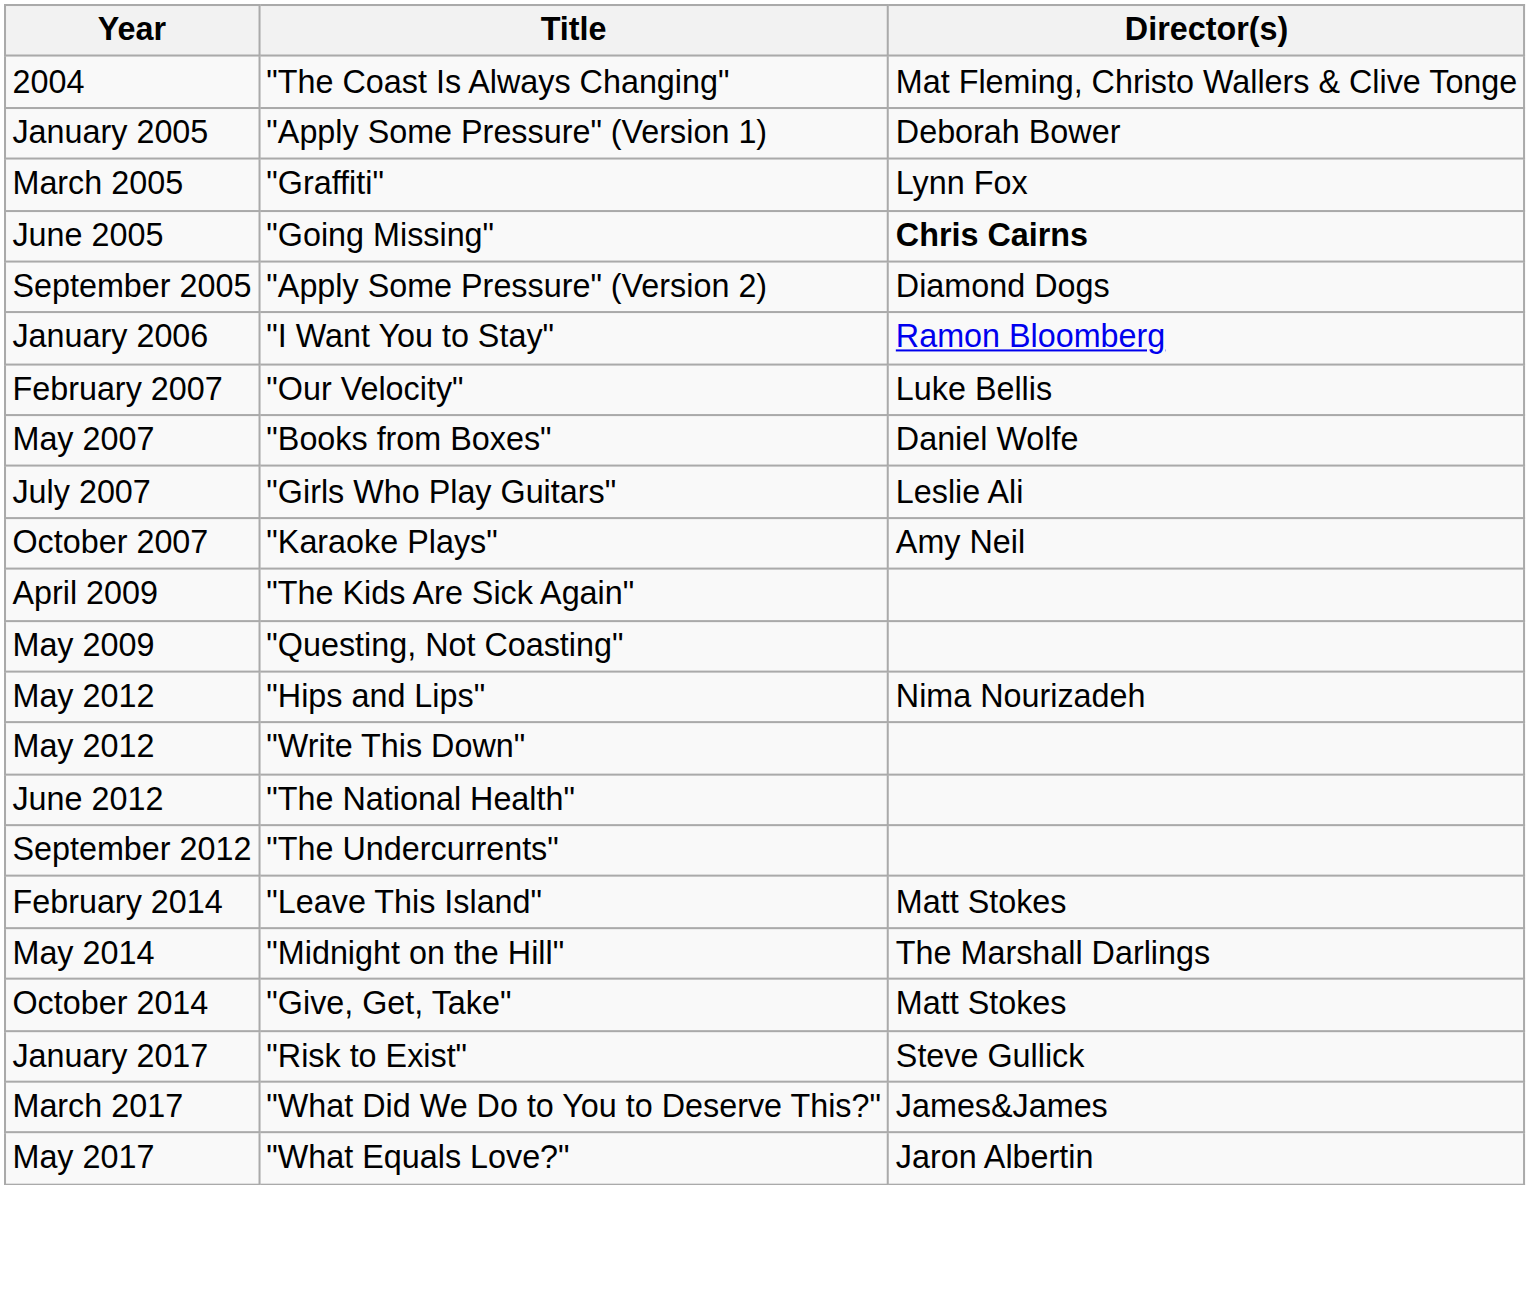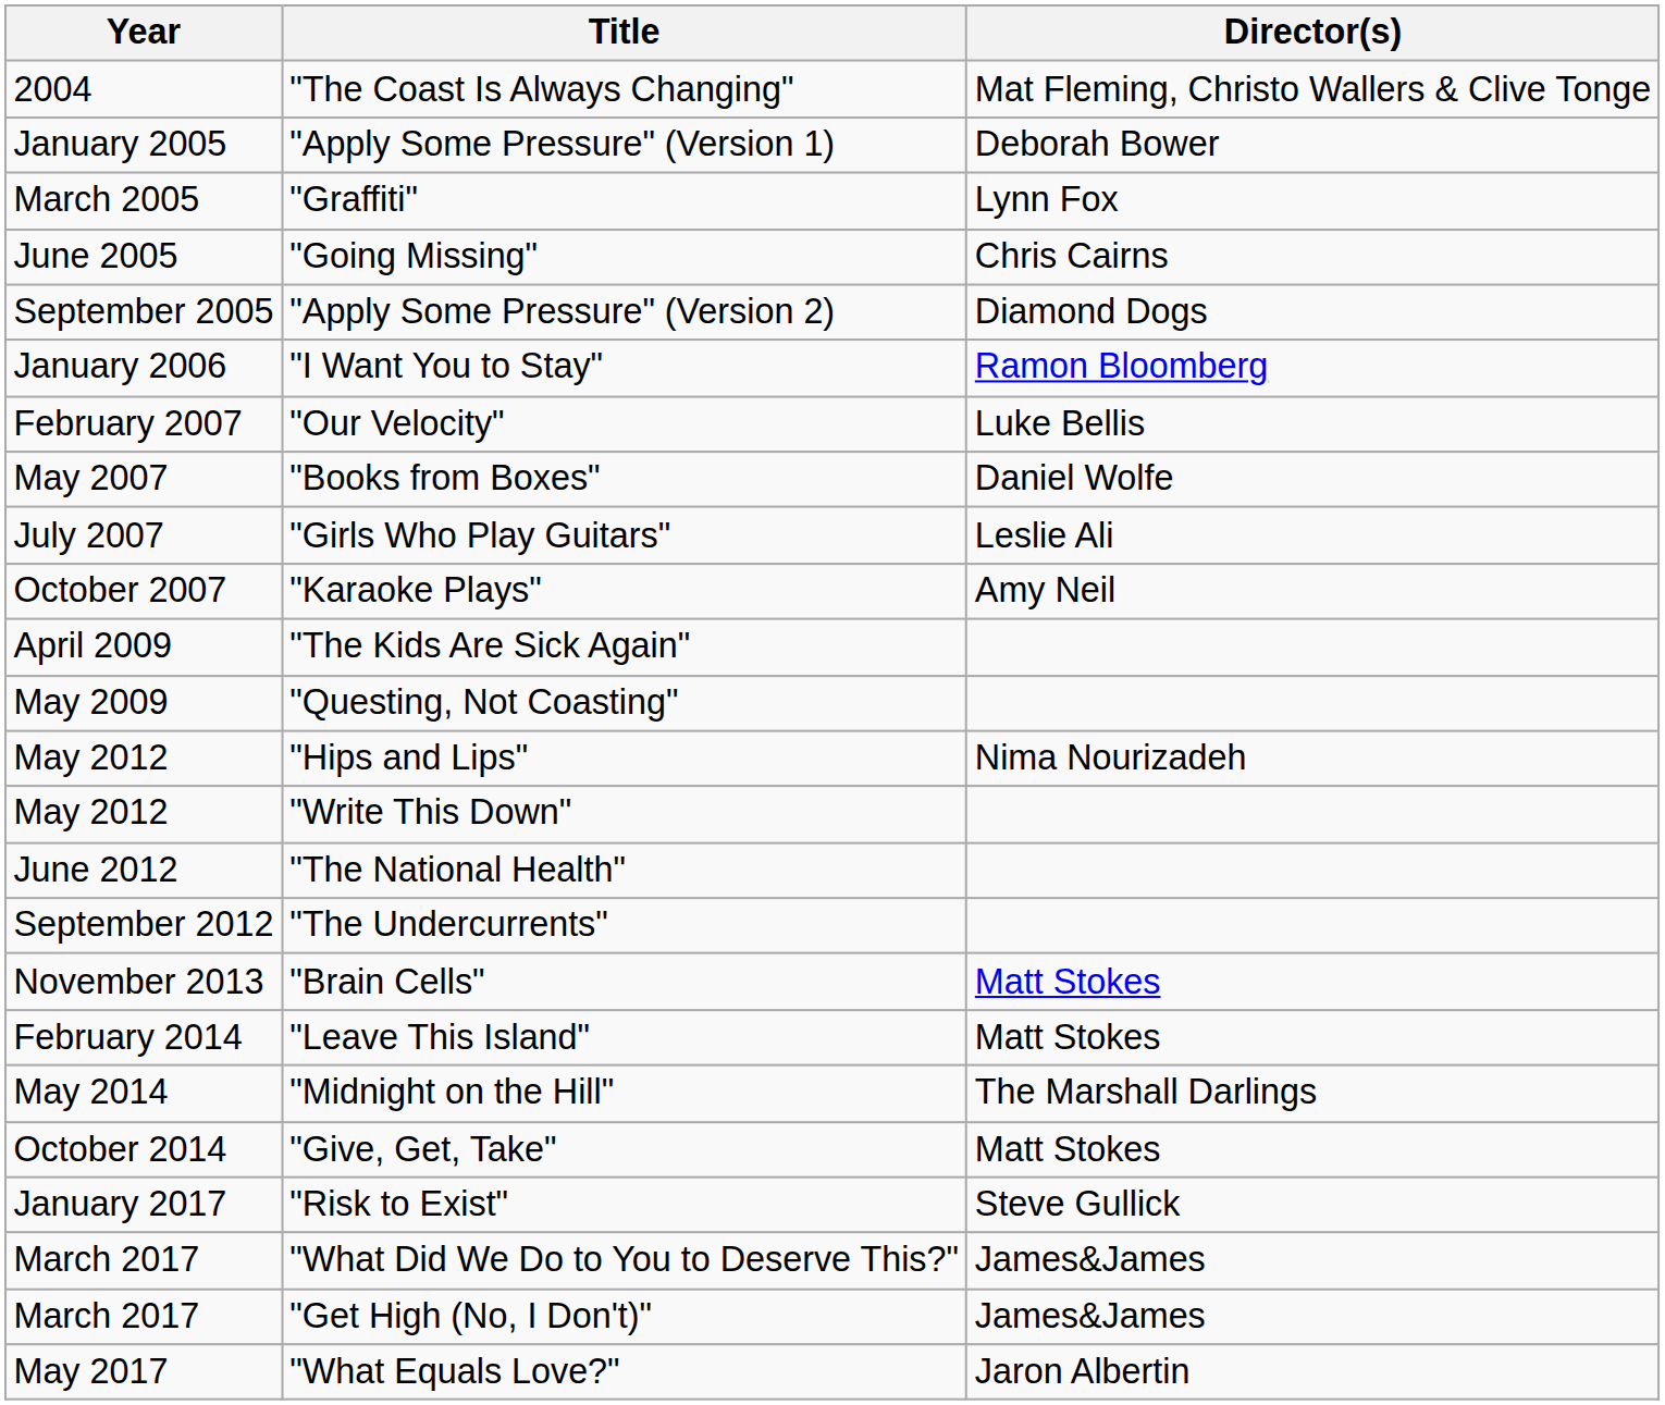"Going Missing" | Director(s): bold -> normal
+ row: November 2013 | "Brain Cells" | Matt Stokes
+ row: March 2017 | "Get High (No, I Don't)" | James&James
